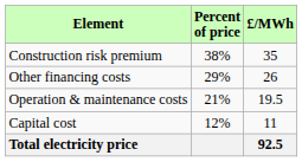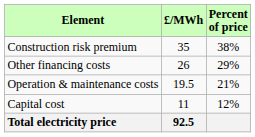columns swapped: £/MWh <-> Percent of price
